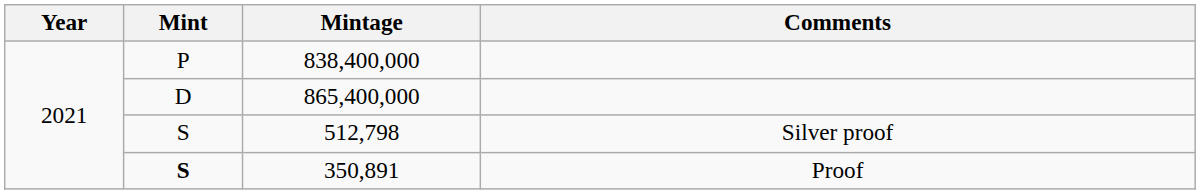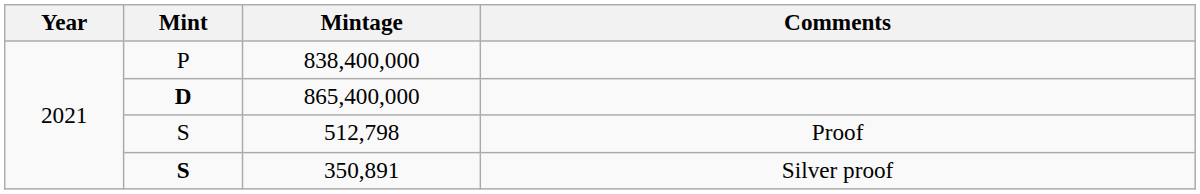865,400,000 | Mint: normal -> bold
512,798 | Comments: Silver proof -> Proof
350,891 | Comments: Proof -> Silver proof
